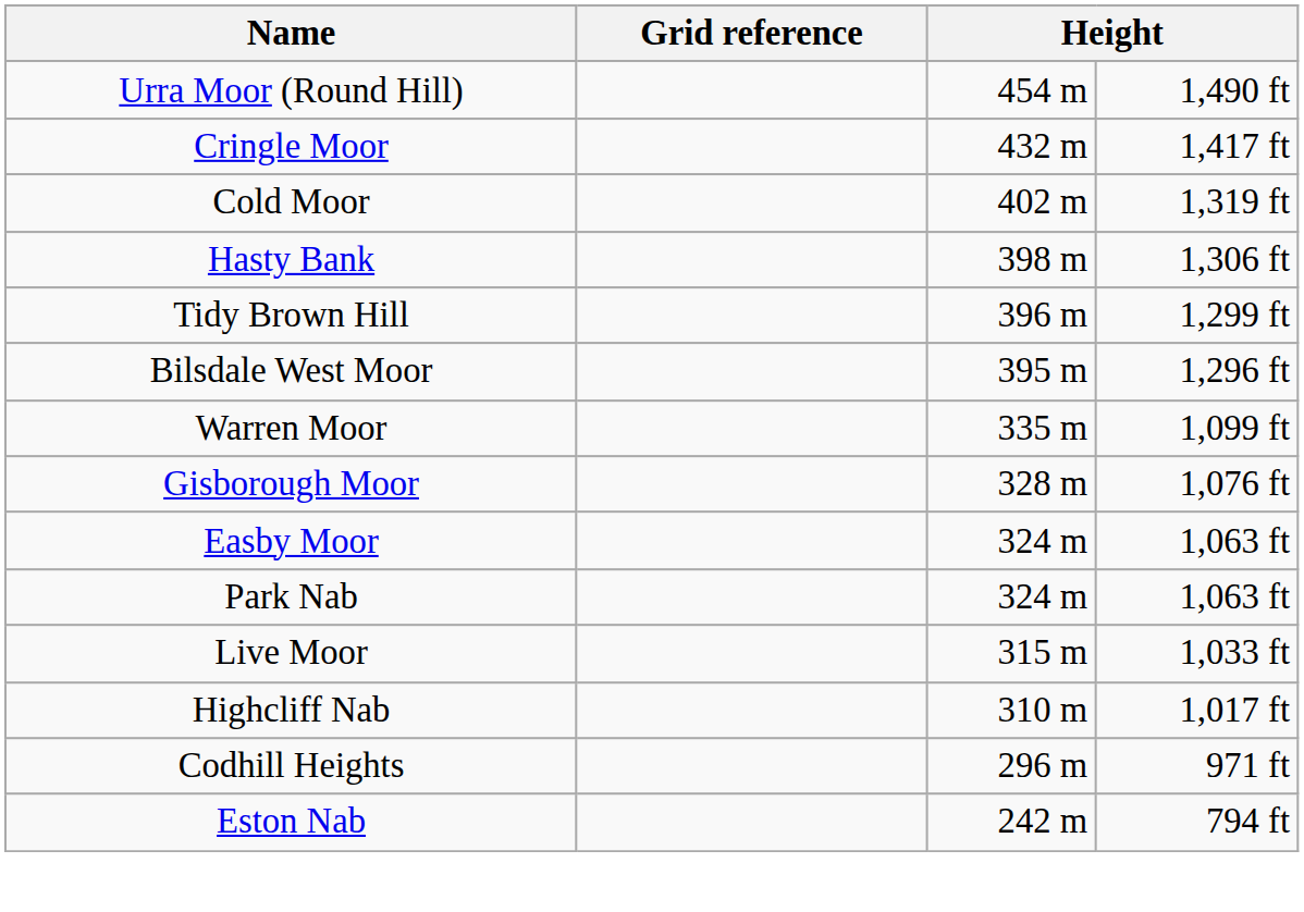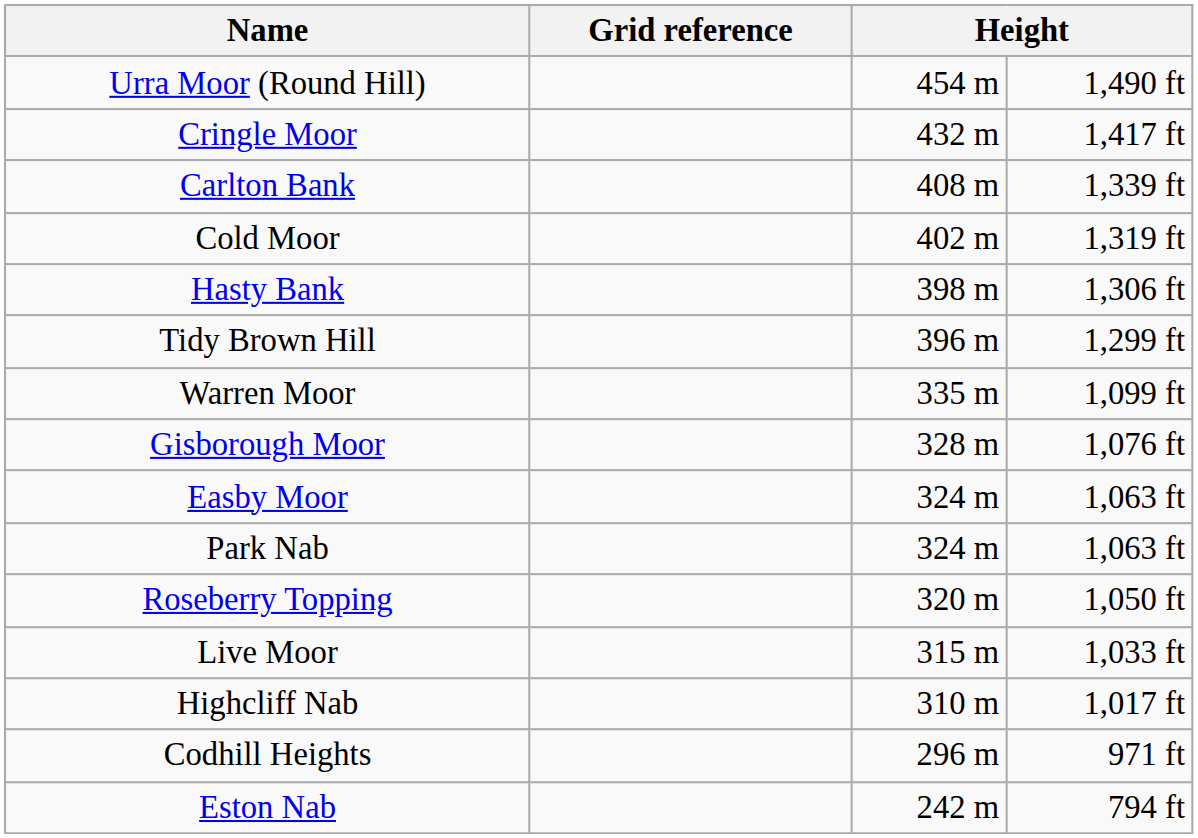+ row: Carlton Bank | 408 m | 1,339 ft
- row: Bilsdale West Moor | 395 m | 1,296 ft
+ row: Roseberry Topping | 320 m | 1,050 ft
